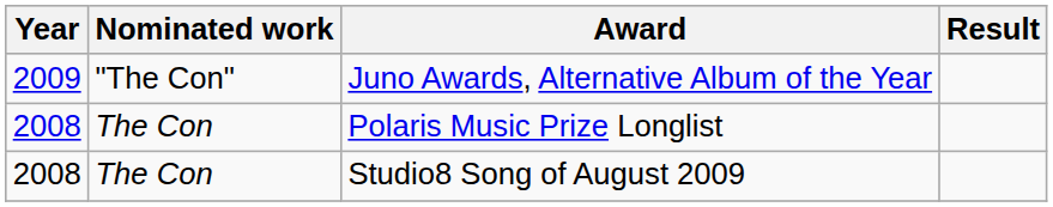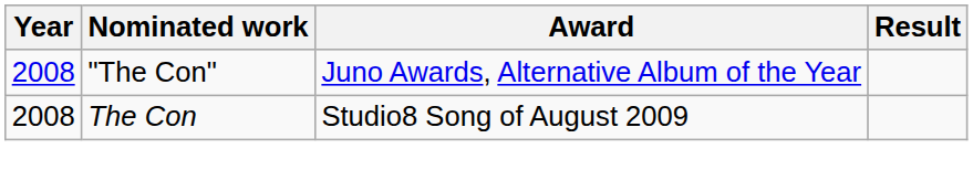Juno Awards, Alternative Album of the Year | Year: 2009 -> 2008
- row: 2008 | The Con | Polaris Music Prize Longlist
